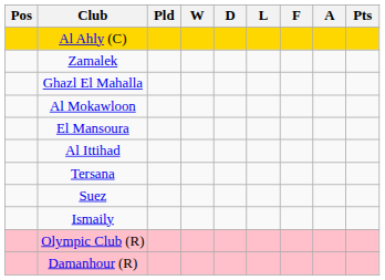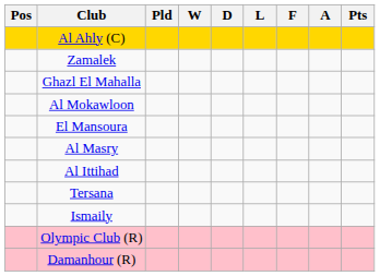+ row: Al Masry
- row: Suez
